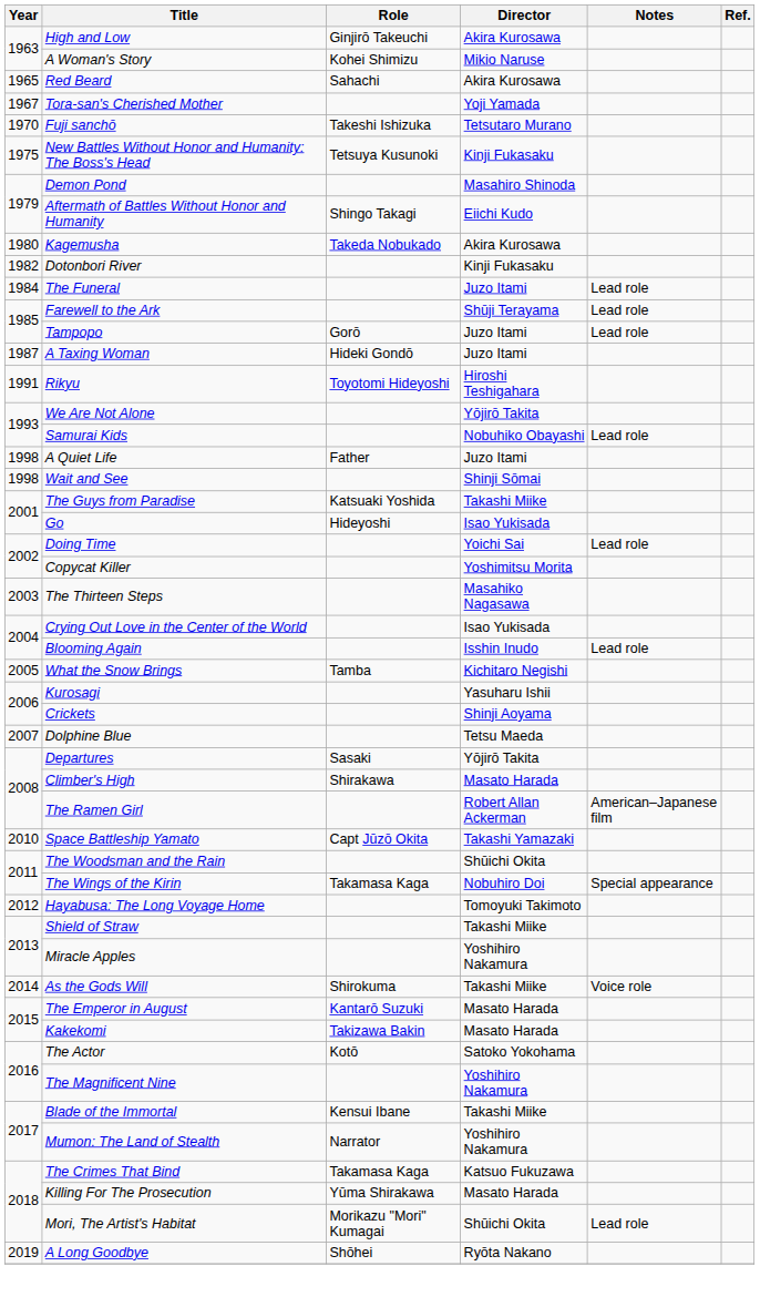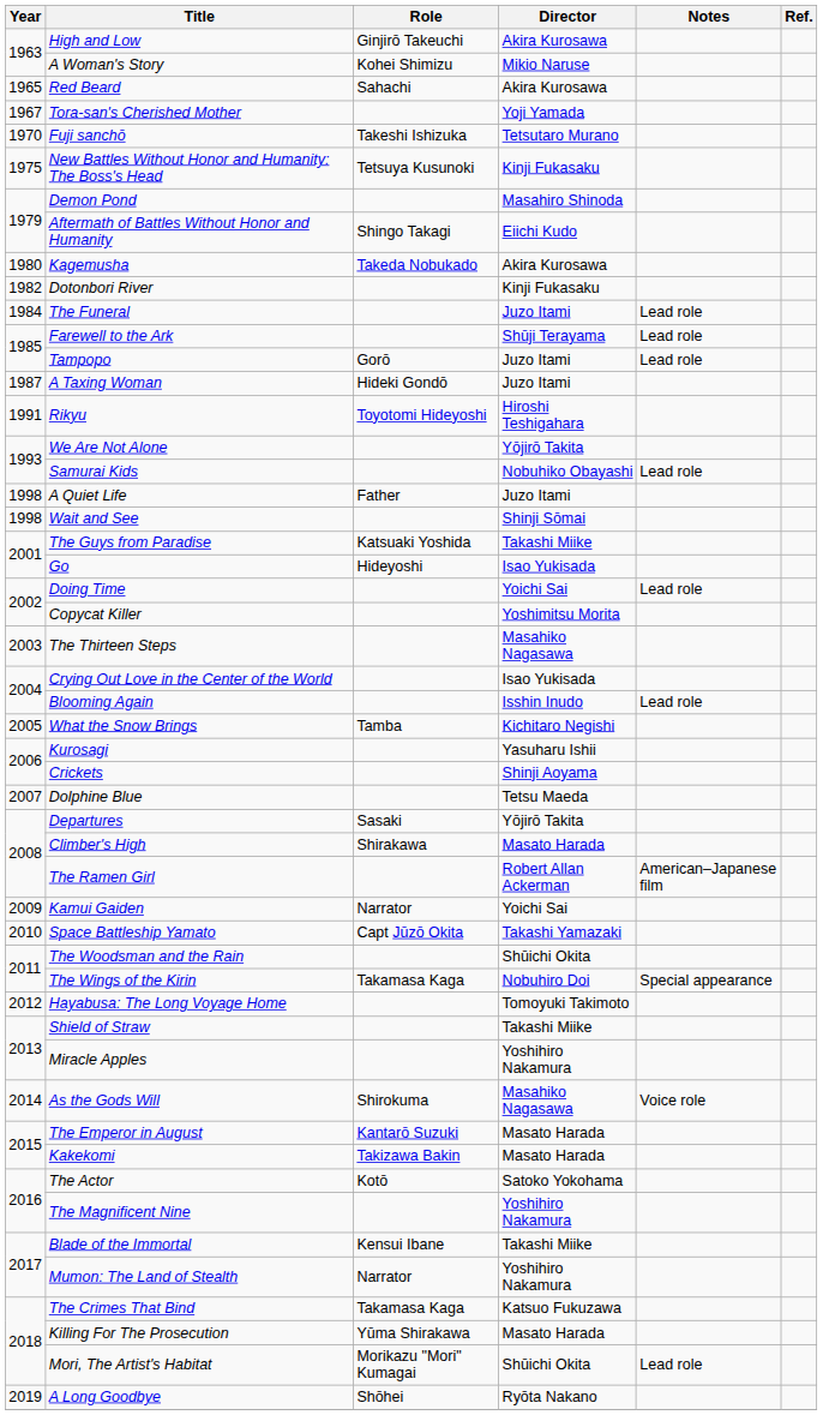+ row: 2009 | Kamui Gaiden | Narrator | Yoichi Sai
As the Gods Will | Director: Takashi Miike -> Masahiko Nagasawa
